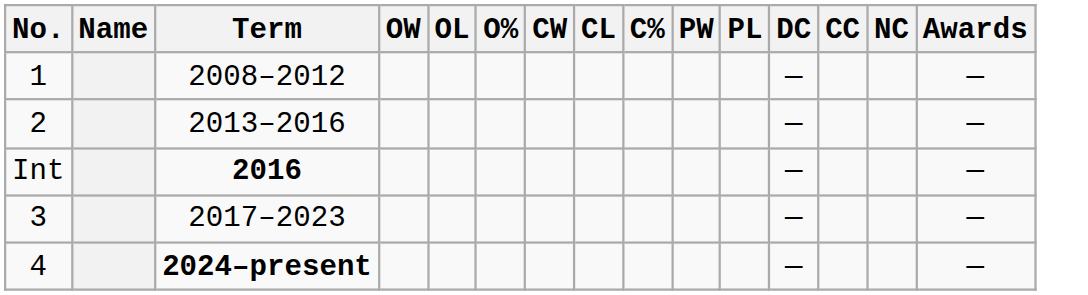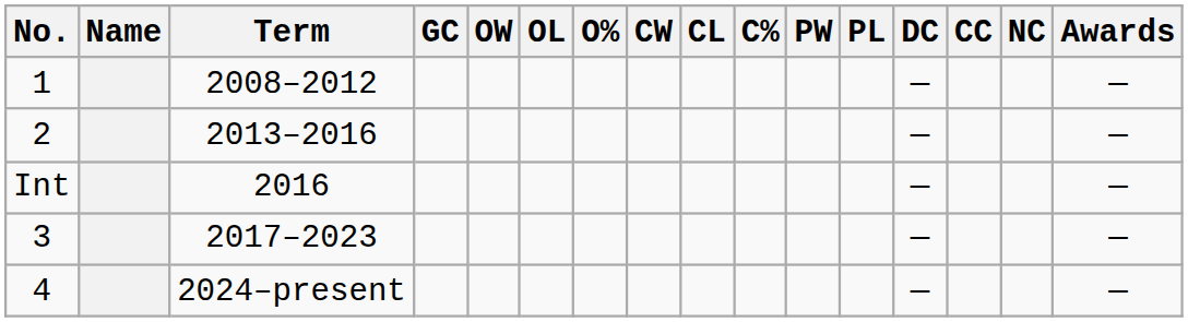+ column: GC
Int | Term: bold -> normal
4 | Term: bold -> normal
